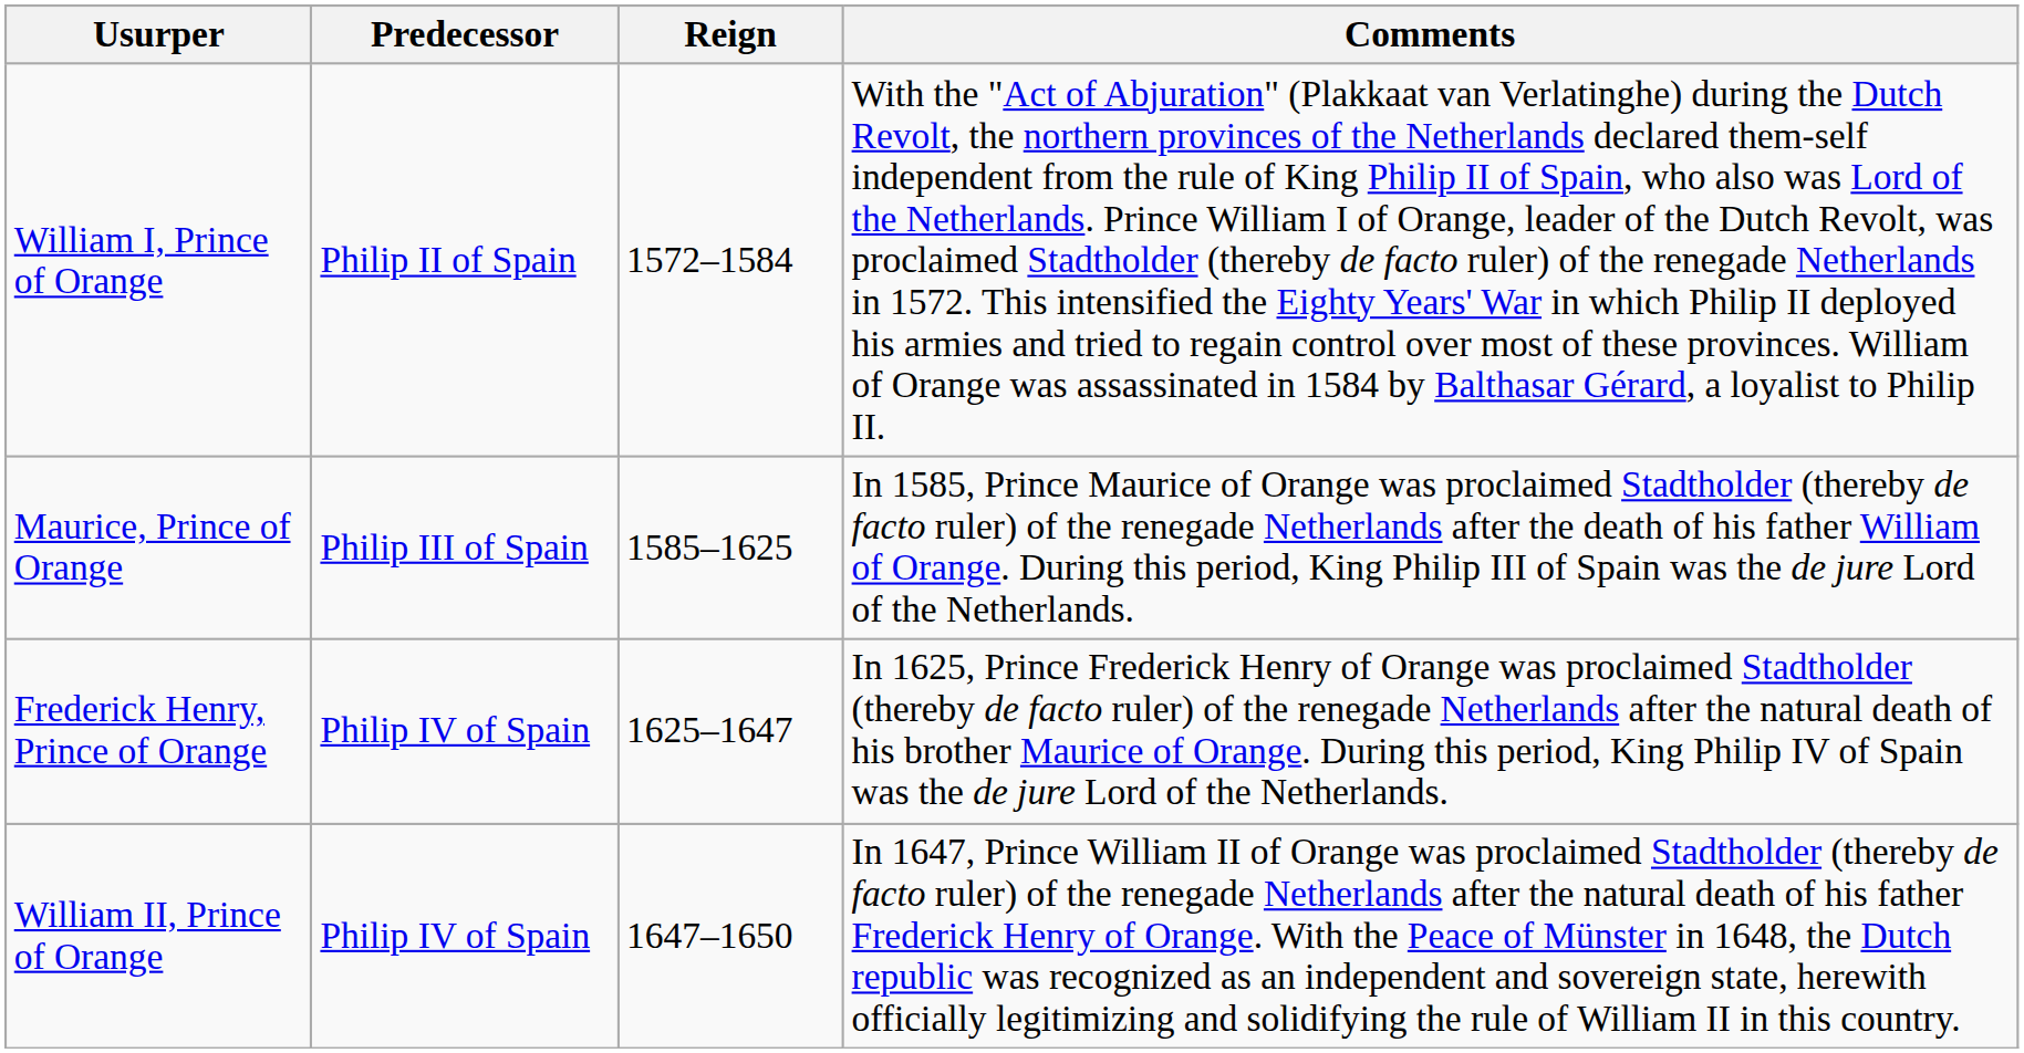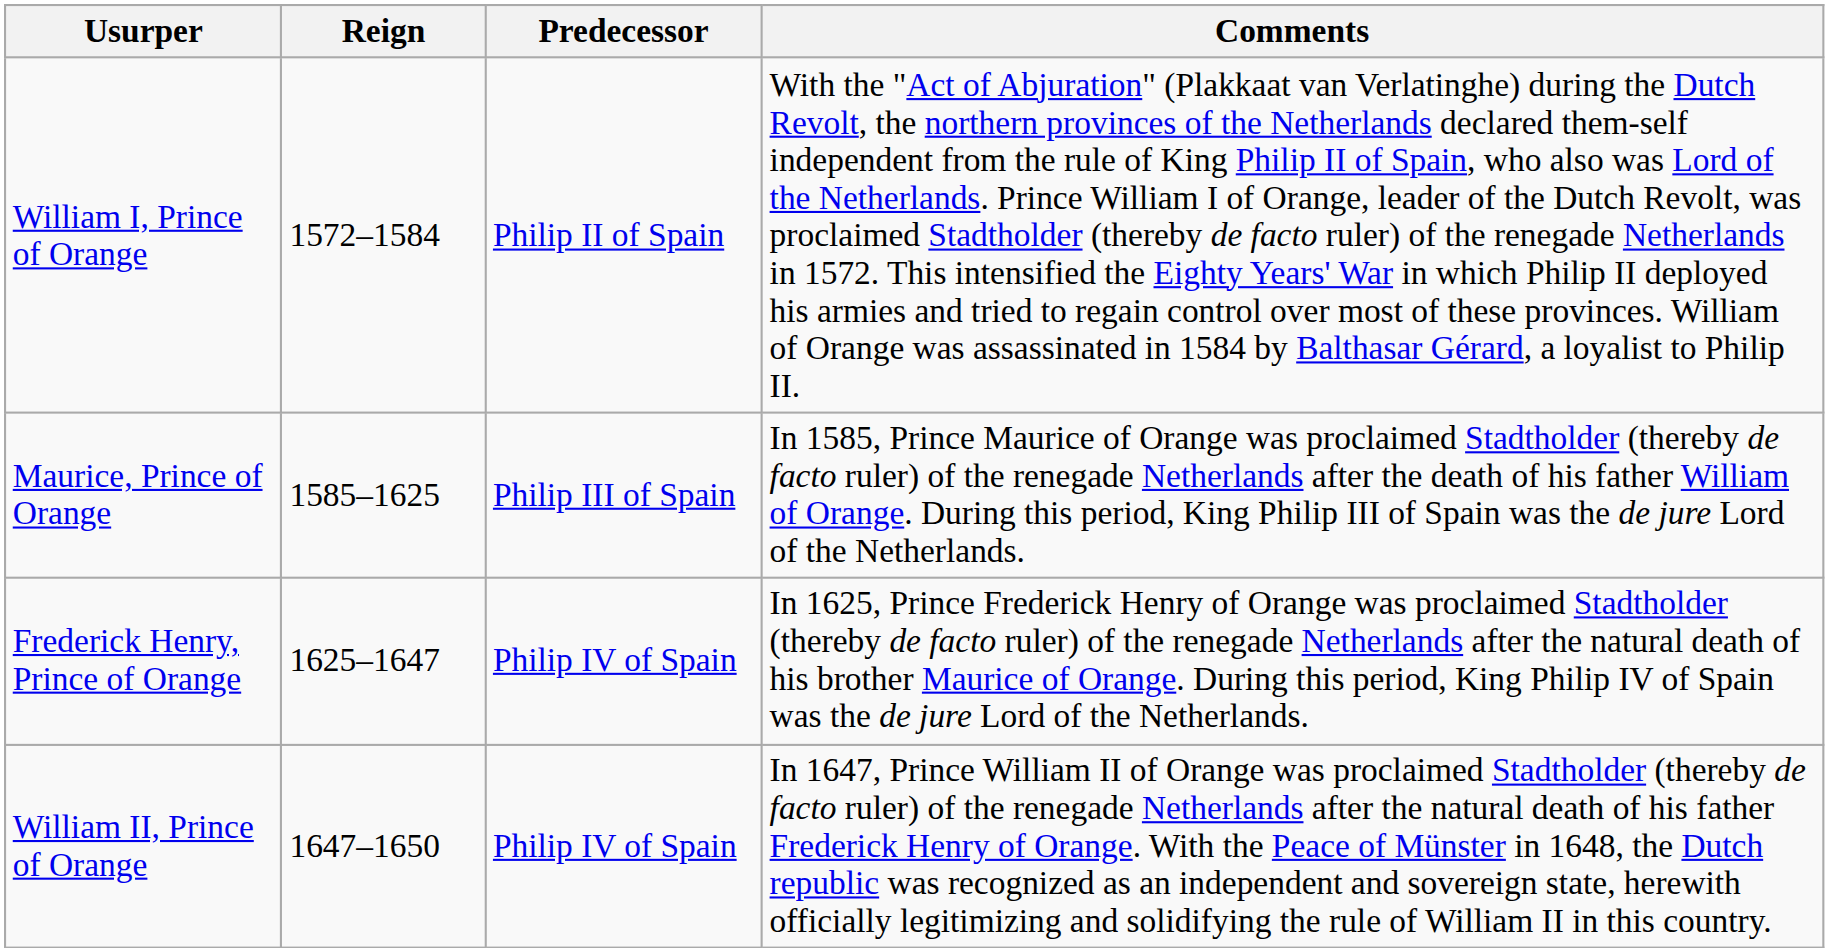columns swapped: Predecessor <-> Reign
